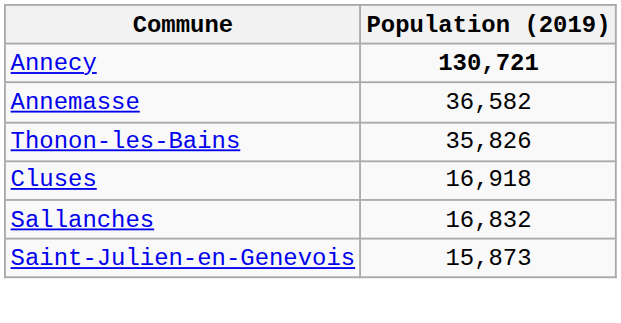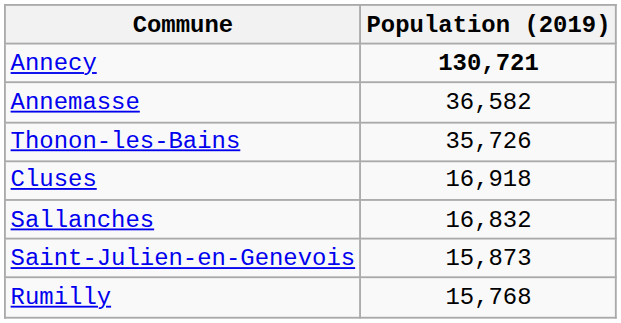Thonon-les-Bains | Population (2019): 35,826 -> 35,726
+ row: Rumilly | 15,768
